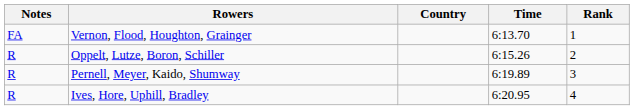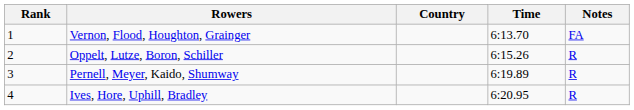columns swapped: Rank <-> Notes
